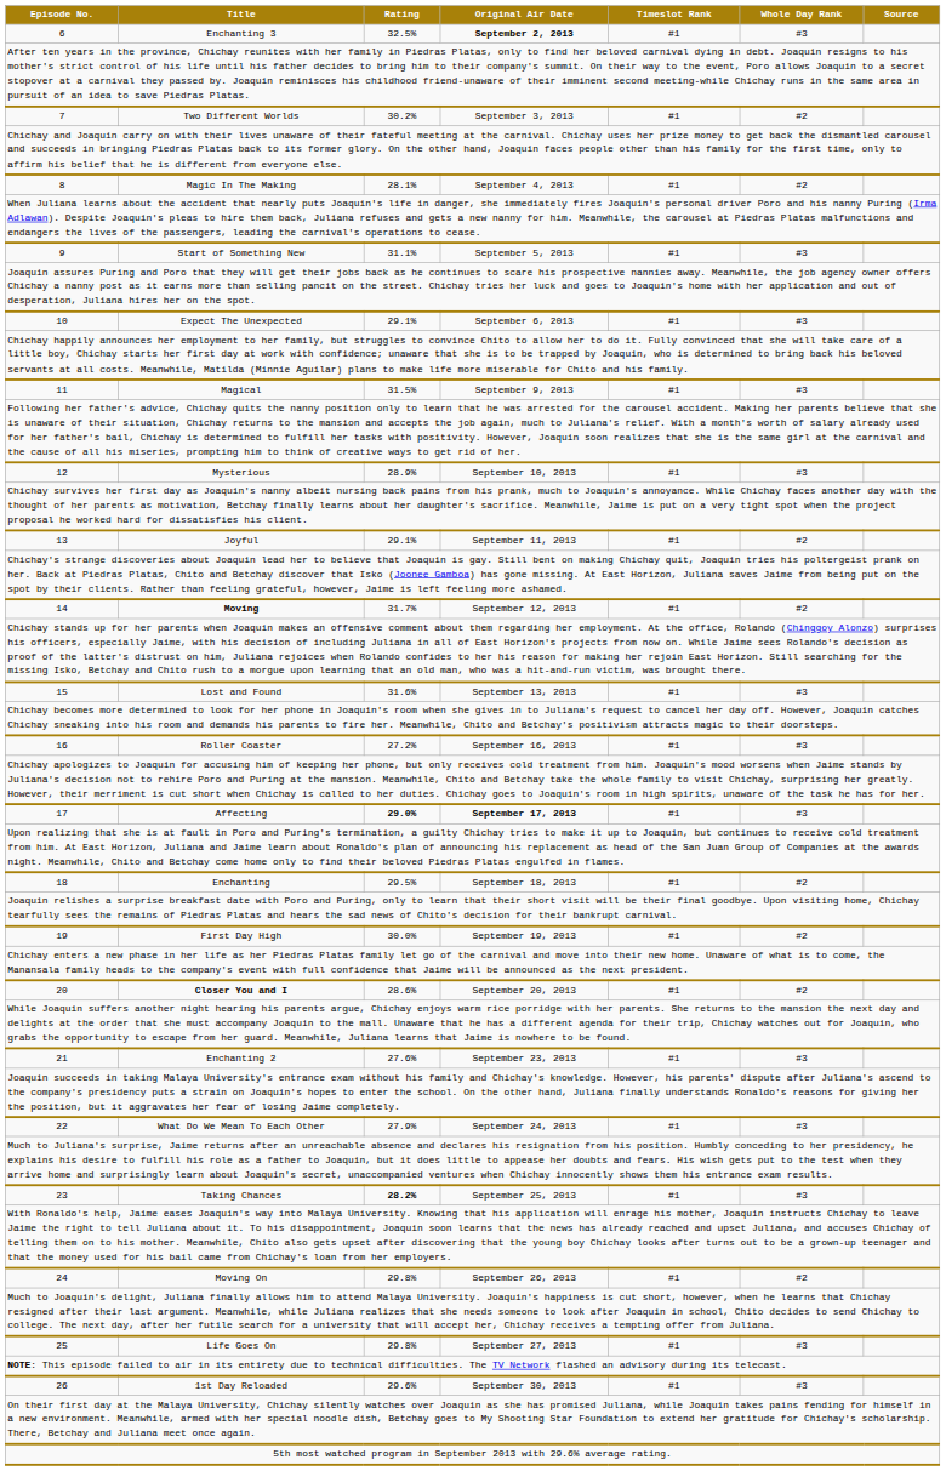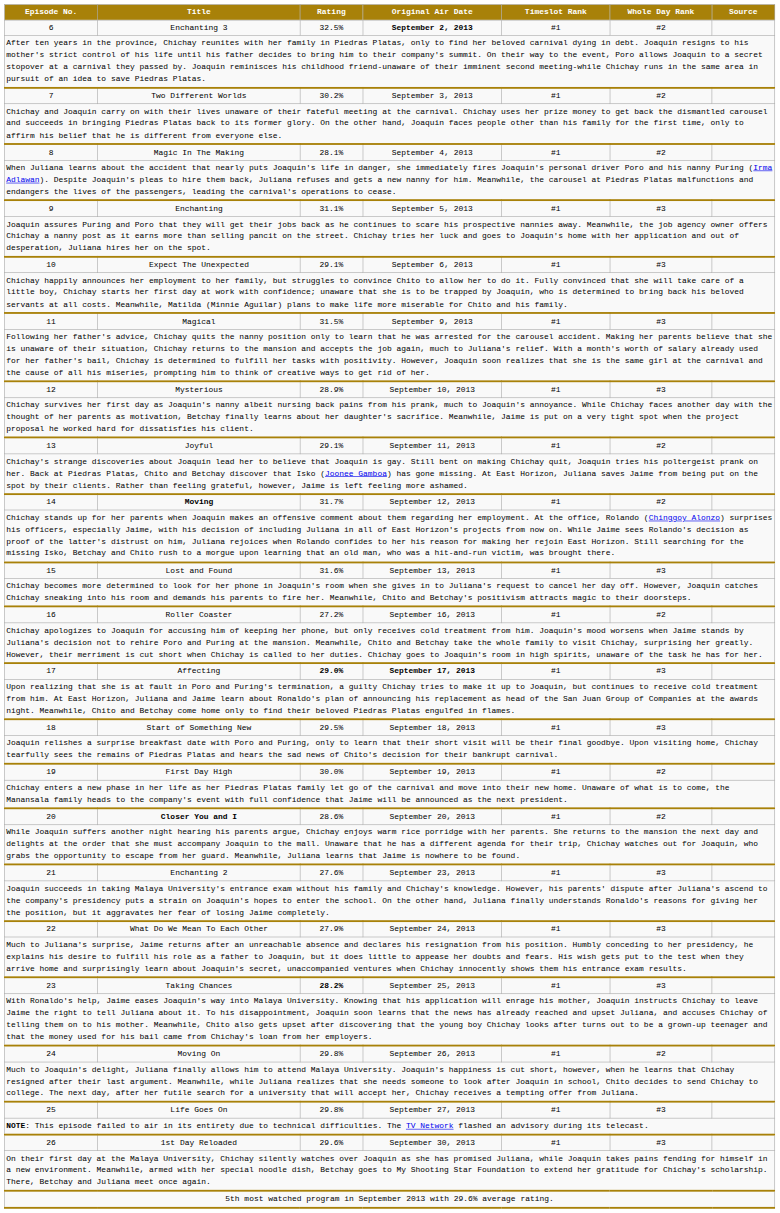6 | Whole Day Rank: #3 -> #2
9 | Title: Start of Something New -> Enchanting
16 | Whole Day Rank: #3 -> #2
18 | Title: Enchanting -> Start of Something New
18 | Whole Day Rank: #2 -> #3
